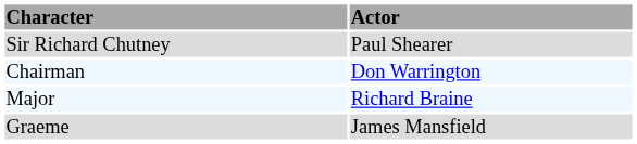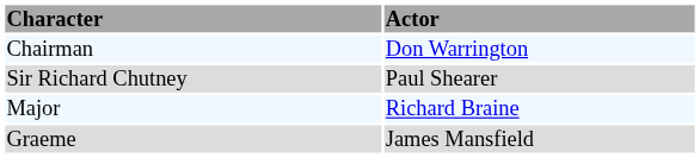rows swapped: Chairman <-> Sir Richard Chutney
